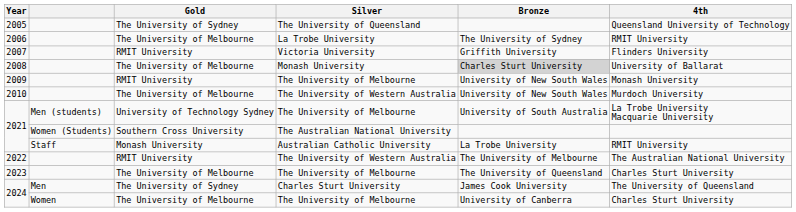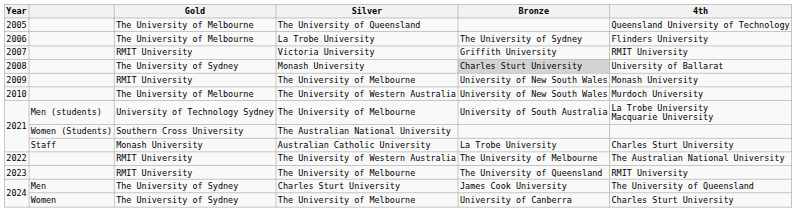2005 | Gold: The University of Sydney -> The University of Melbourne
2006 | 4th: RMIT University -> Flinders University
2007 | 4th: Flinders University -> RMIT University
2008 | Gold: The University of Melbourne -> The University of Sydney
2021 / Australian Catholic University | 4th: RMIT University -> Charles Sturt University
2023 | Gold: The University of Melbourne -> RMIT University
2023 | 4th: Charles Sturt University -> RMIT University
2024 / The University of Melbourne | Gold: The University of Melbourne -> The University of Sydney
